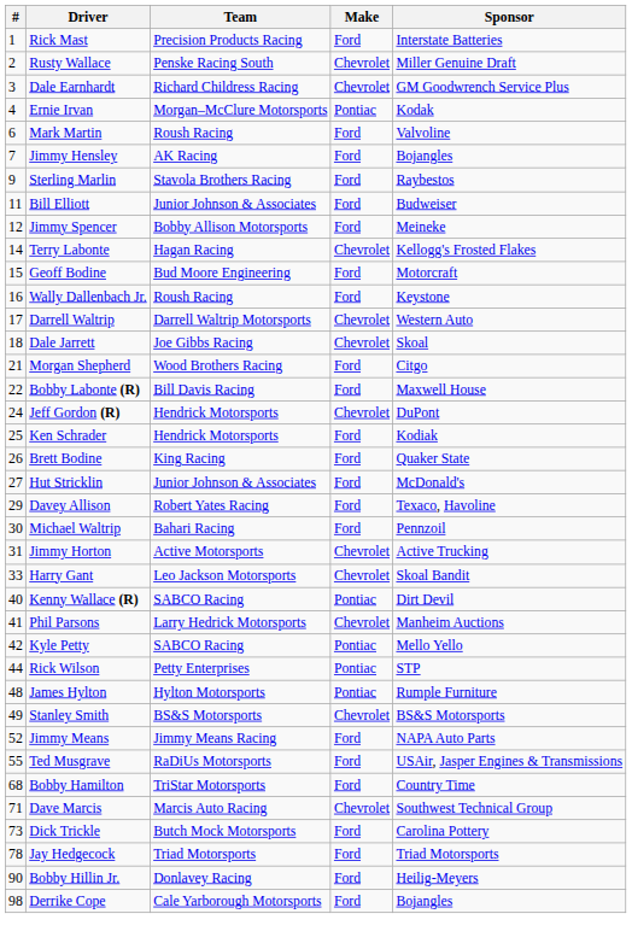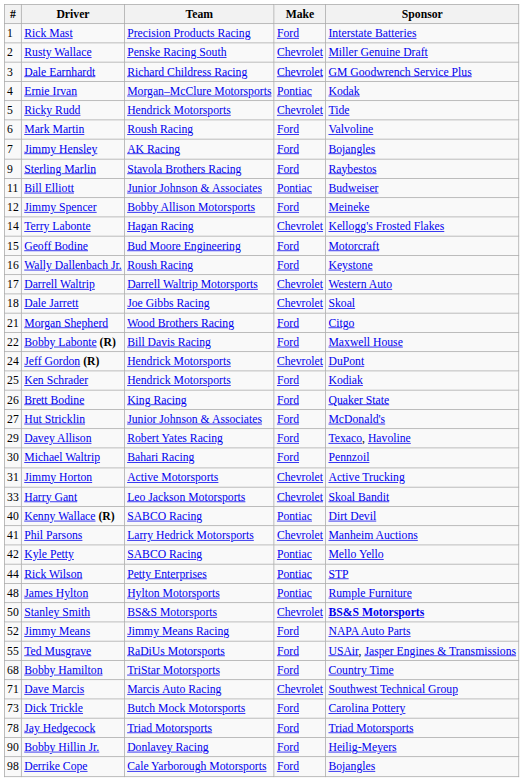+ row: 5 | Ricky Rudd | Hendrick Motorsports | Chevrolet | Tide
Bill Elliott | Make: Ford -> Pontiac
Stanley Smith | #: 49 -> 50
Stanley Smith | Sponsor: normal -> bold
